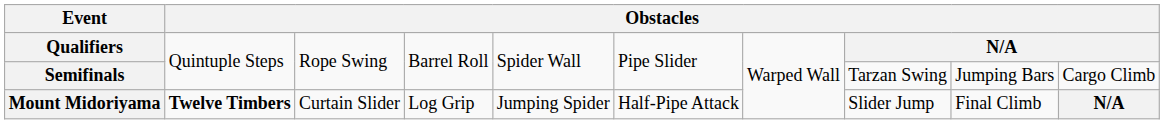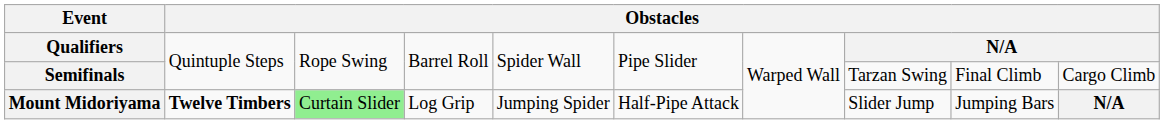Semifinals | column 9: Jumping Bars -> Final Climb
Mount Midoriyama | column 3: no background -> lightgreen background
Mount Midoriyama | column 9: Final Climb -> Jumping Bars
